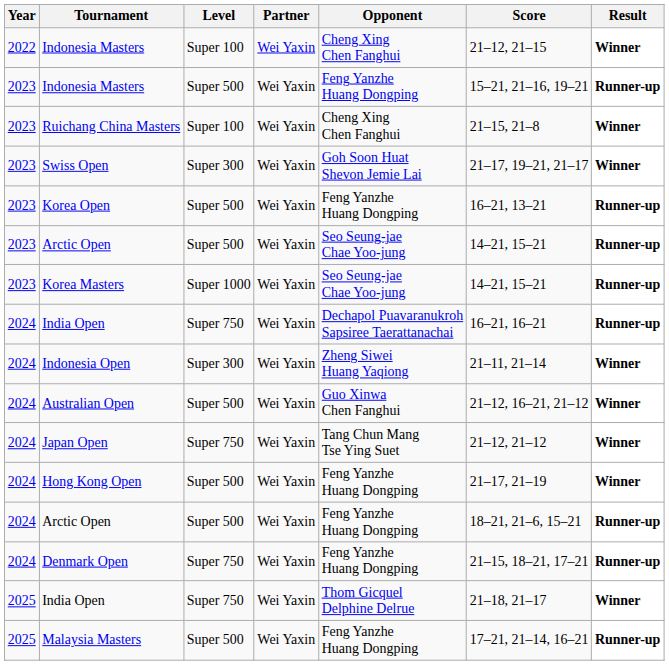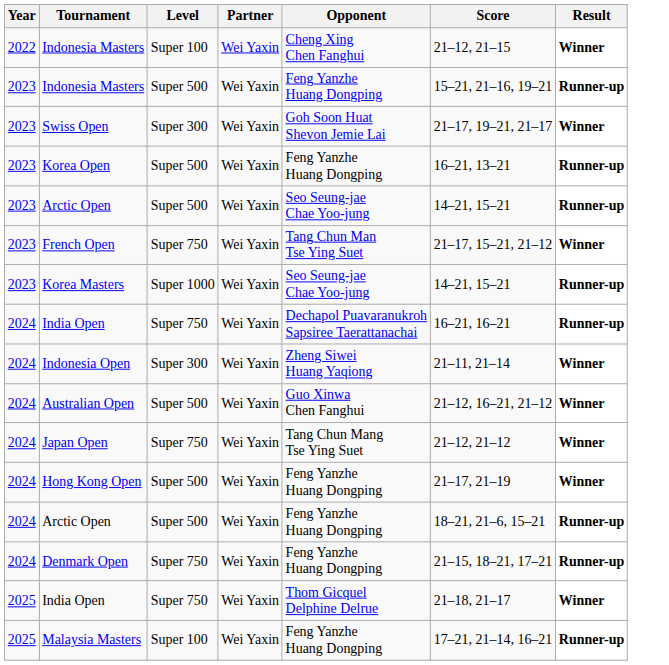- row: 2023 | Ruichang China Masters | Super 100 | Wei Yaxin | Cheng Xing Chen Fanghui | 21–15, 21–8 | Winner
+ row: 2023 | French Open | Super 750 | Wei Yaxin | Tang Chun Man Tse Ying Suet | 21–17, 15–21, 21–12 | Winner
Malaysia Masters | Level: Super 500 -> Super 100
